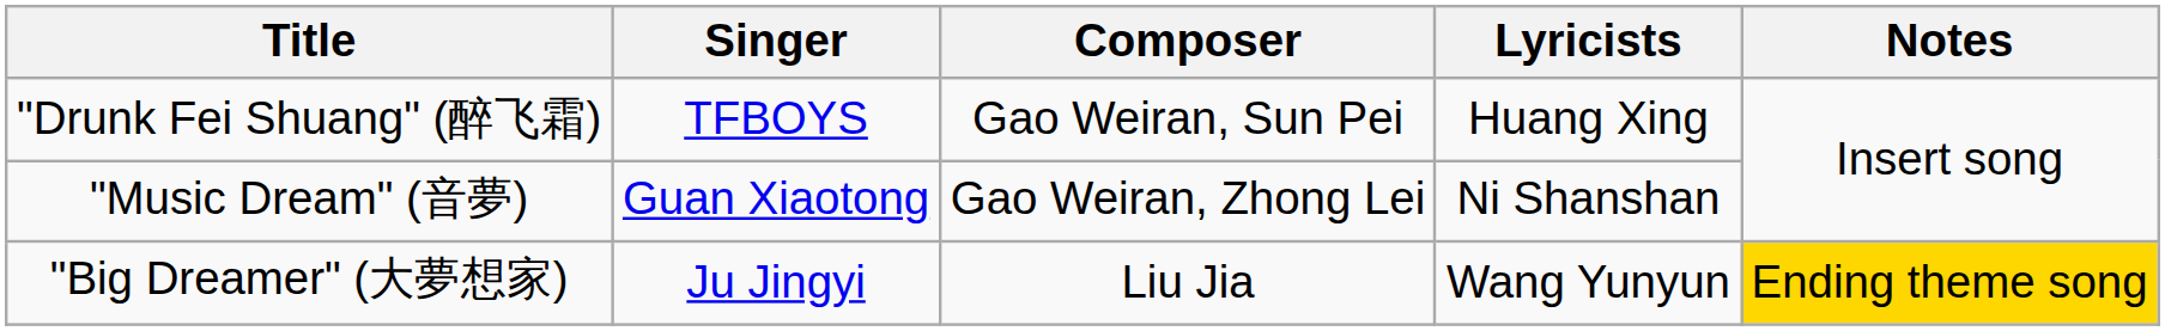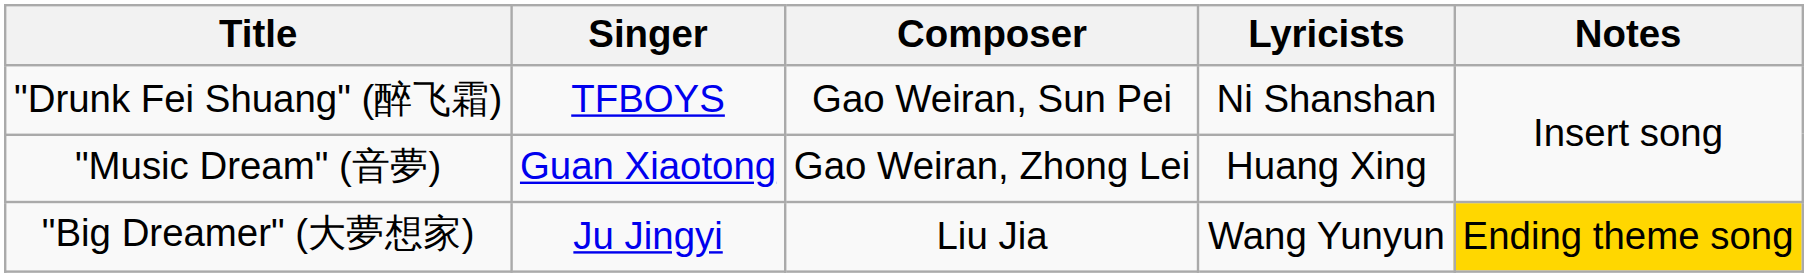"Drunk Fei Shuang" (醉飞霜) | Lyricists: Huang Xing -> Ni Shanshan
"Music Dream" (音夢) | Lyricists: Ni Shanshan -> Huang Xing
